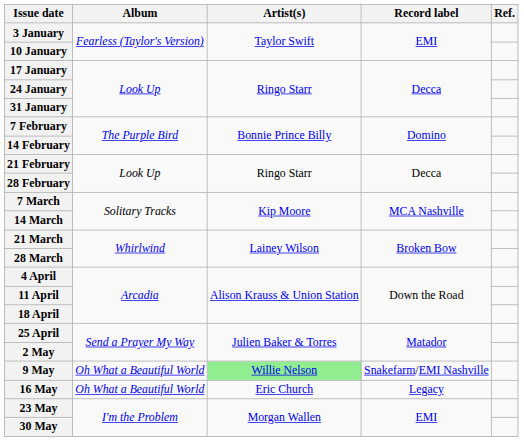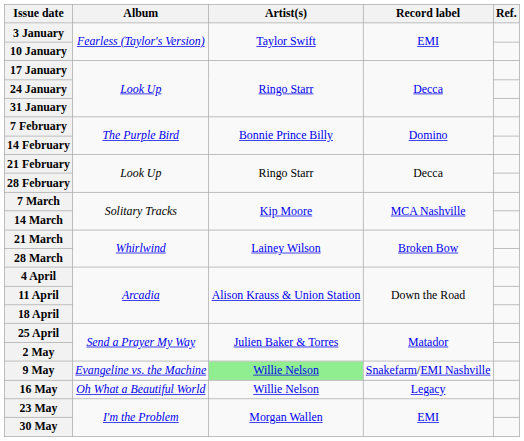9 May | Album: Oh What a Beautiful World -> Evangeline vs. the Machine
16 May | Artist(s): Eric Church -> Willie Nelson
